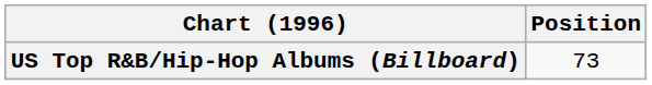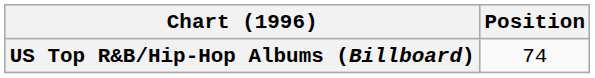US Top R&B/Hip-Hop Albums (Billboard) | Position: 73 -> 74
